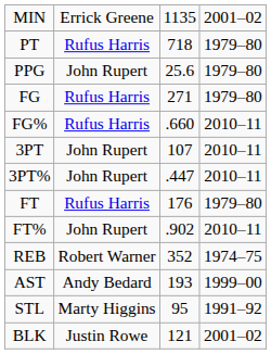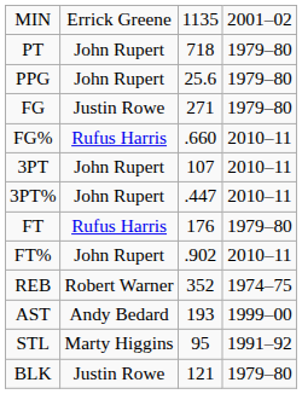PT | column 2: Rufus Harris -> John Rupert
FG | column 2: Rufus Harris -> Justin Rowe
BLK | column 4: 2001–02 -> 1979–80
